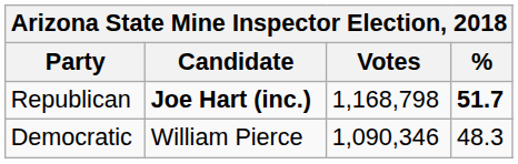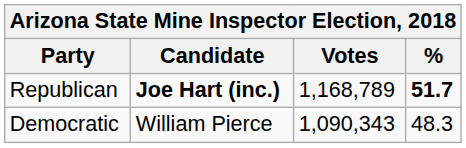Republican | Votes: 1,168,798 -> 1,168,789
Democratic | Votes: 1,090,346 -> 1,090,343
